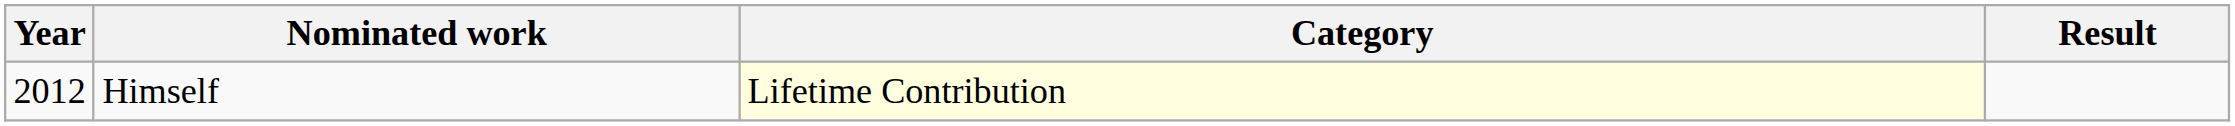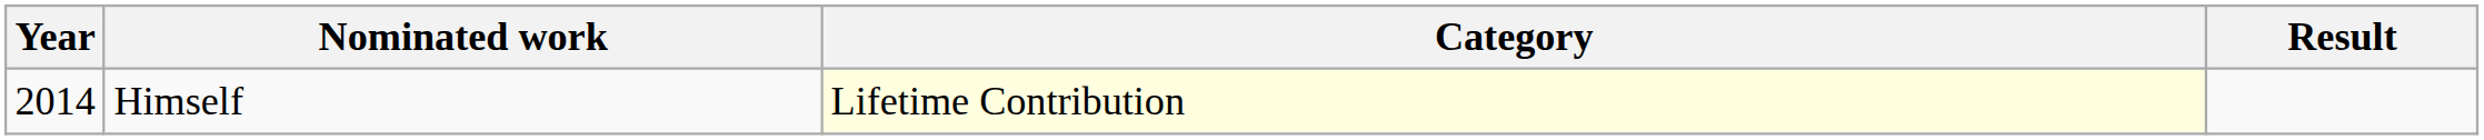Himself | Year: 2012 -> 2014
